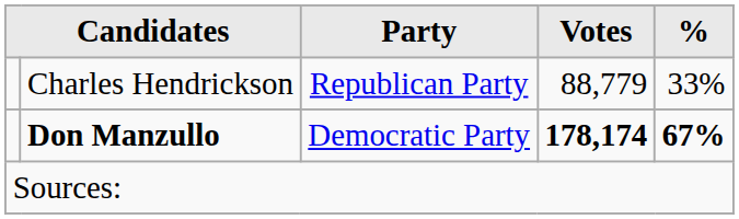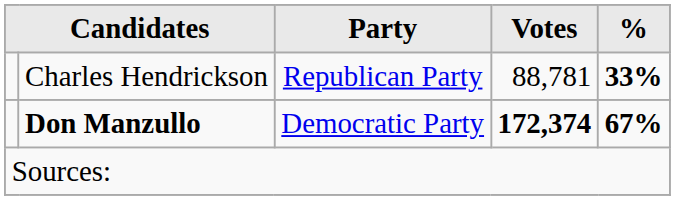Charles Hendrickson | Votes: 88,779 -> 88,781
Charles Hendrickson | %: normal -> bold
Don Manzullo | Votes: 178,174 -> 172,374
